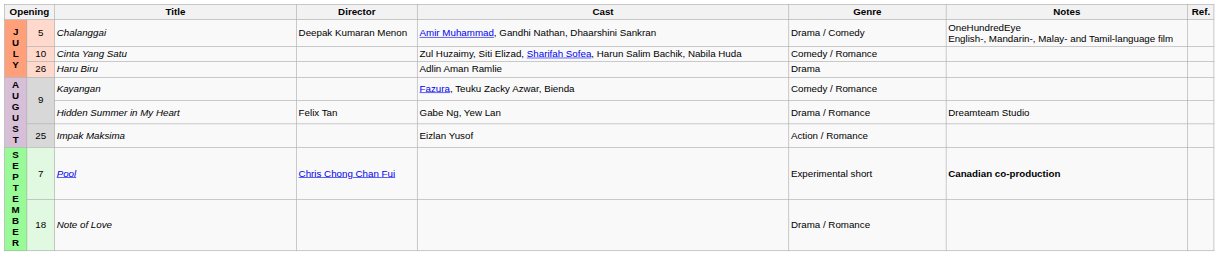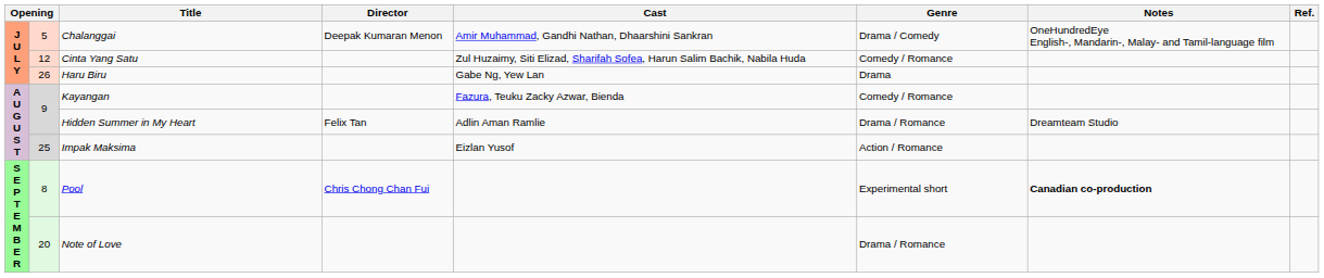Cinta Yang Satu | column 2: 10 -> 12
Haru Biru | Cast: Adlin Aman Ramlie -> Gabe Ng, Yew Lan
Hidden Summer in My Heart | Cast: Gabe Ng, Yew Lan -> Adlin Aman Ramlie
Pool | column 2: 7 -> 8
Note of Love | column 2: 18 -> 20
